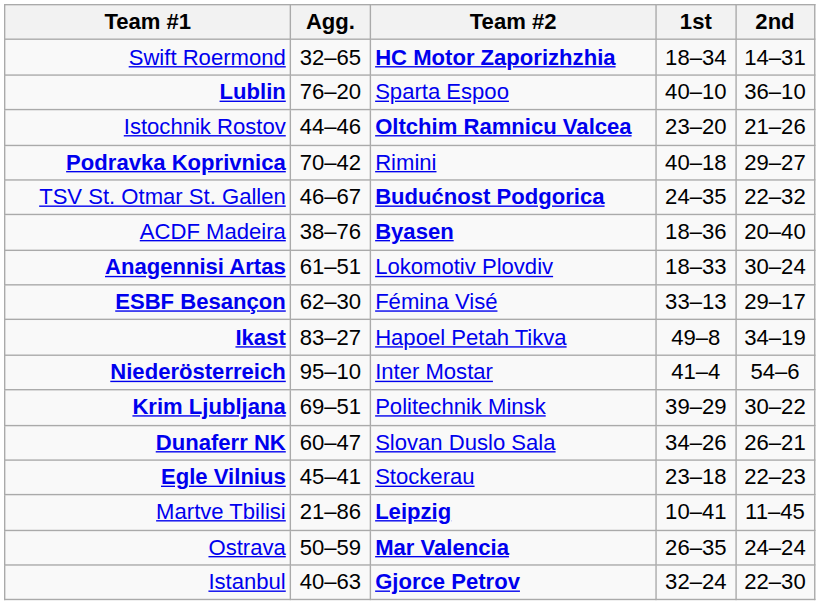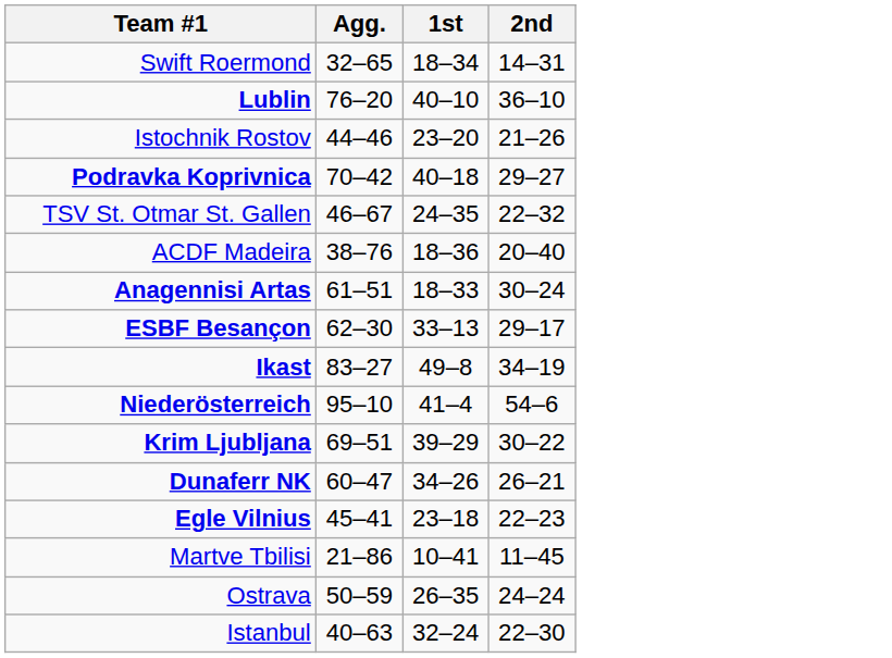- column: Team #2 | HC Motor Zaporizhzhia | Sparta Espoo | Oltchim Ramnicu Valcea | Rimini | Budućnost Podgorica | Byasen | Lokomotiv Plovdiv | Fémina Visé | Hapoel Petah Tikva | Inter Mostar | Politechnik Minsk | Slovan Duslo Sala | Stockerau | Leipzig | Mar Valencia | Gjorce Petrov
